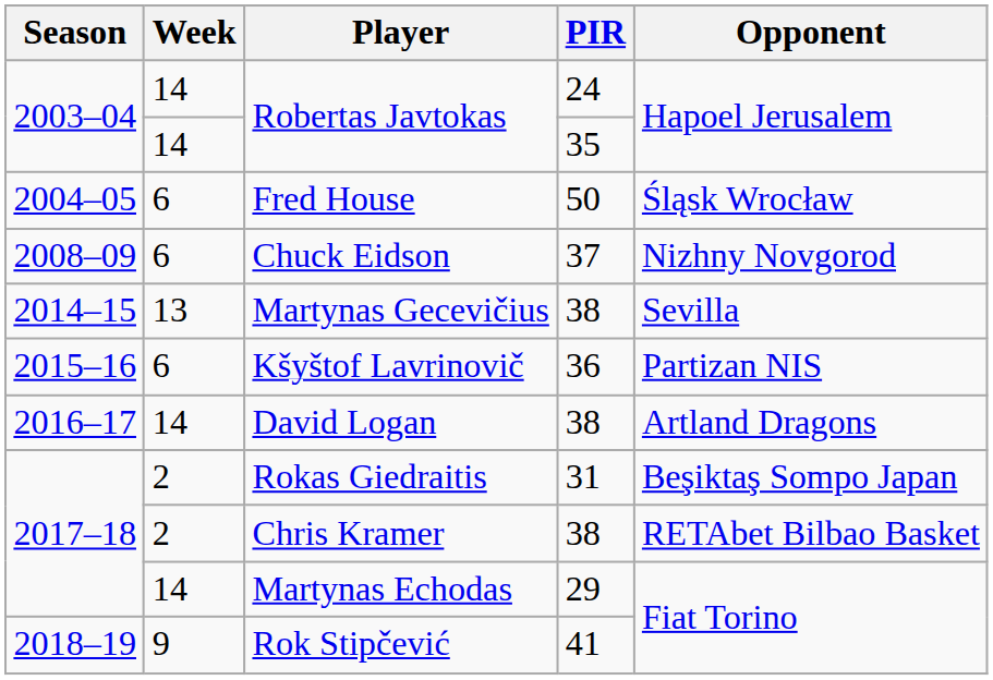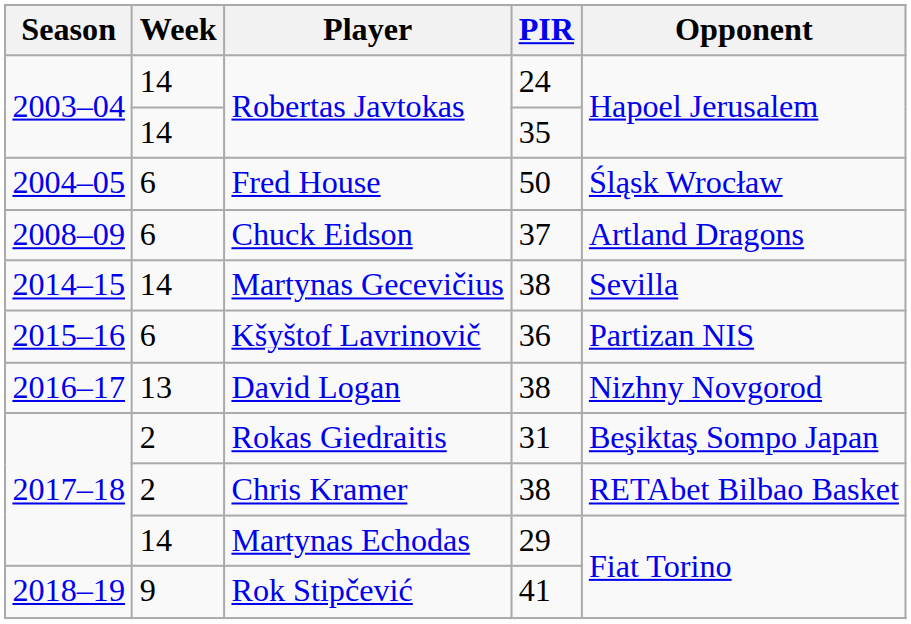Chuck Eidson | Opponent: Nizhny Novgorod -> Artland Dragons
Martynas Gecevičius | Week: 13 -> 14
David Logan | Week: 14 -> 13
David Logan | Opponent: Artland Dragons -> Nizhny Novgorod
